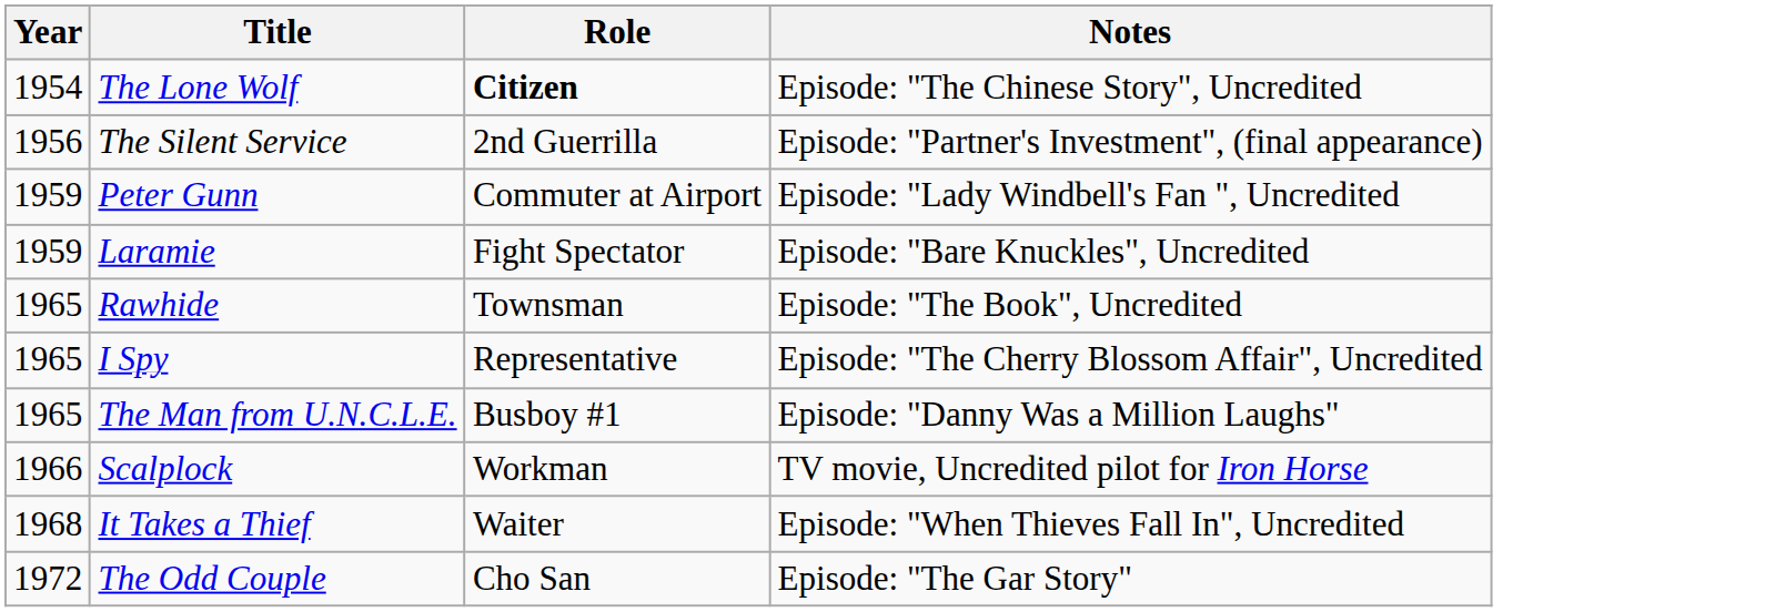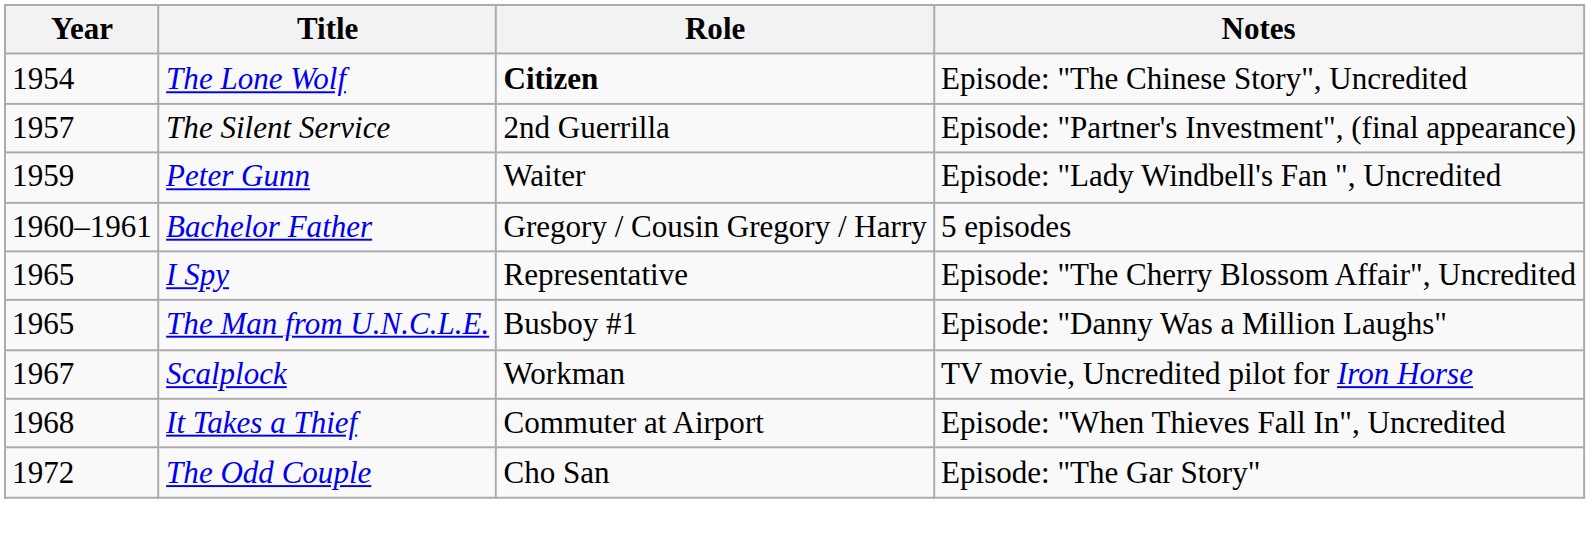The Silent Service | Year: 1956 -> 1957
Peter Gunn | Role: Commuter at Airport -> Waiter
- row: 1959 | Laramie | Fight Spectator | Episode: "Bare Knuckles", Uncredited
+ row: 1960–1961 | Bachelor Father | Gregory / Cousin Gregory / Harry | 5 episodes
- row: 1965 | Rawhide | Townsman | Episode: "The Book", Uncredited
Scalplock | Year: 1966 -> 1967
It Takes a Thief | Role: Waiter -> Commuter at Airport
